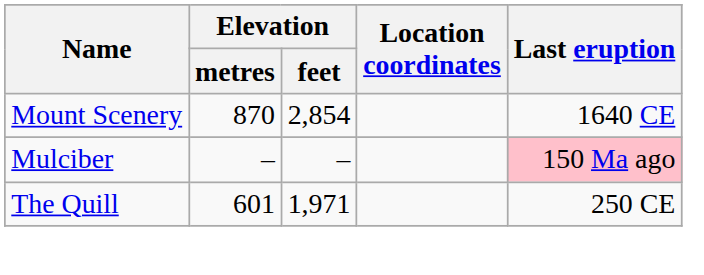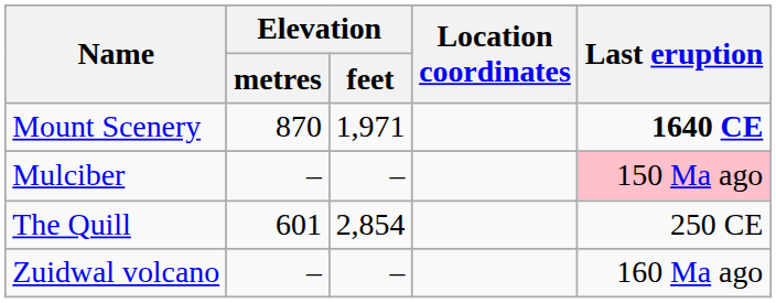Mount Scenery | Elevation / feet: 2,854 -> 1,971
Mount Scenery | Last eruption: normal -> bold
The Quill | Elevation / feet: 1,971 -> 2,854
+ row: Zuidwal volcano | – | – | 160 Ma ago
